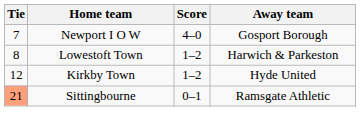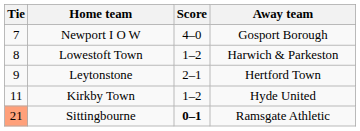+ row: 9 | Leytonstone | 2–1 | Hertford Town
Kirkby Town | Tie: 12 -> 11
Sittingbourne | Score: normal -> bold
